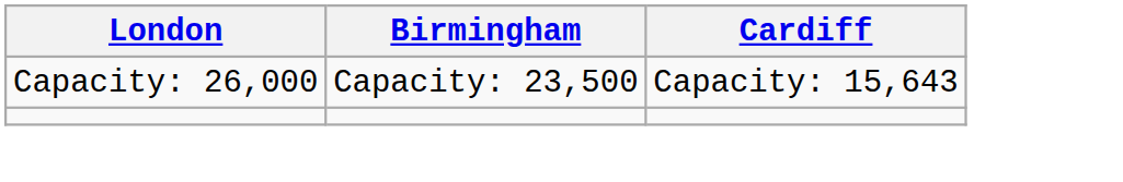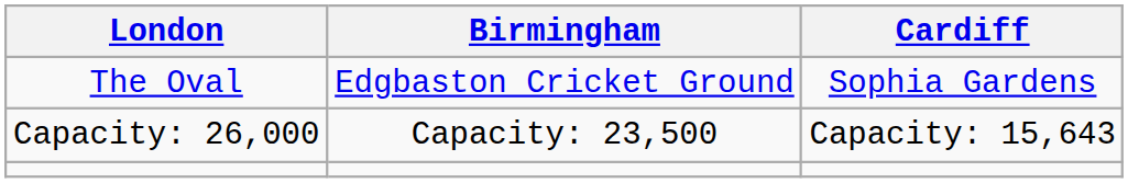+ row: The Oval | Edgbaston Cricket Ground | Sophia Gardens
